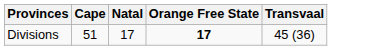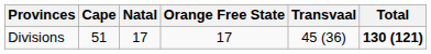+ column: Total | 130 (121)
Divisions | Orange Free State: bold -> normal
